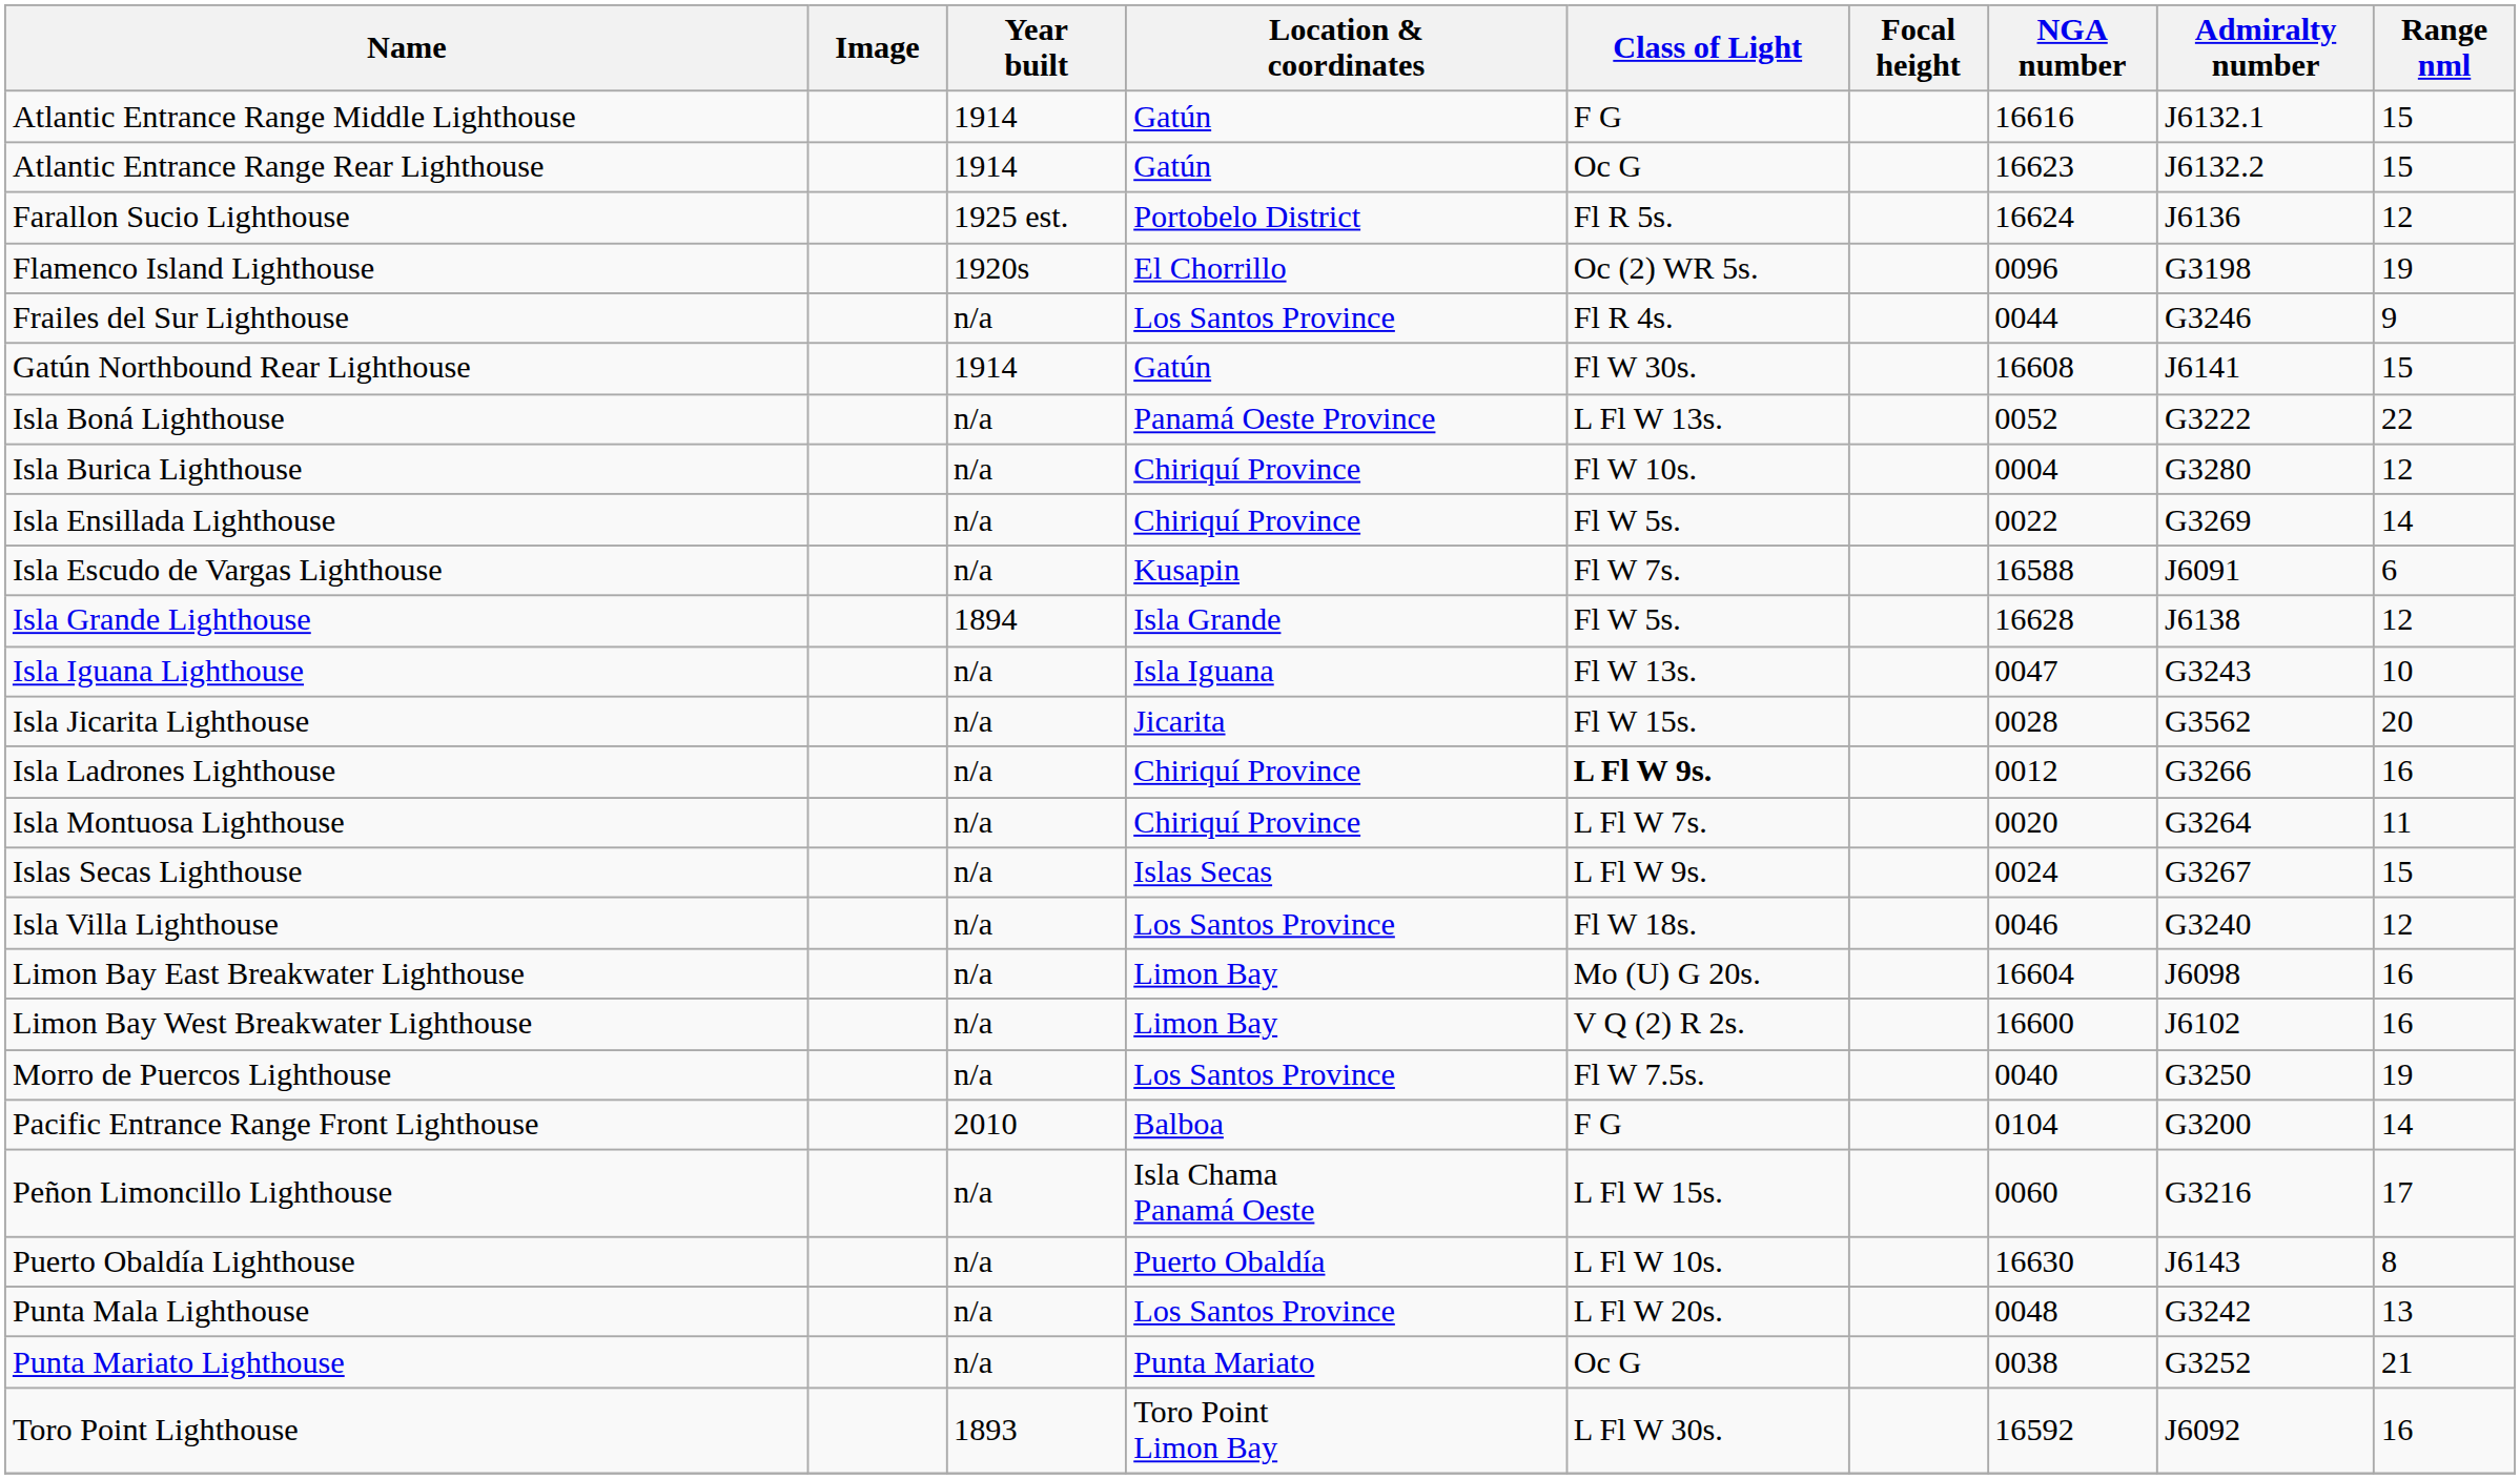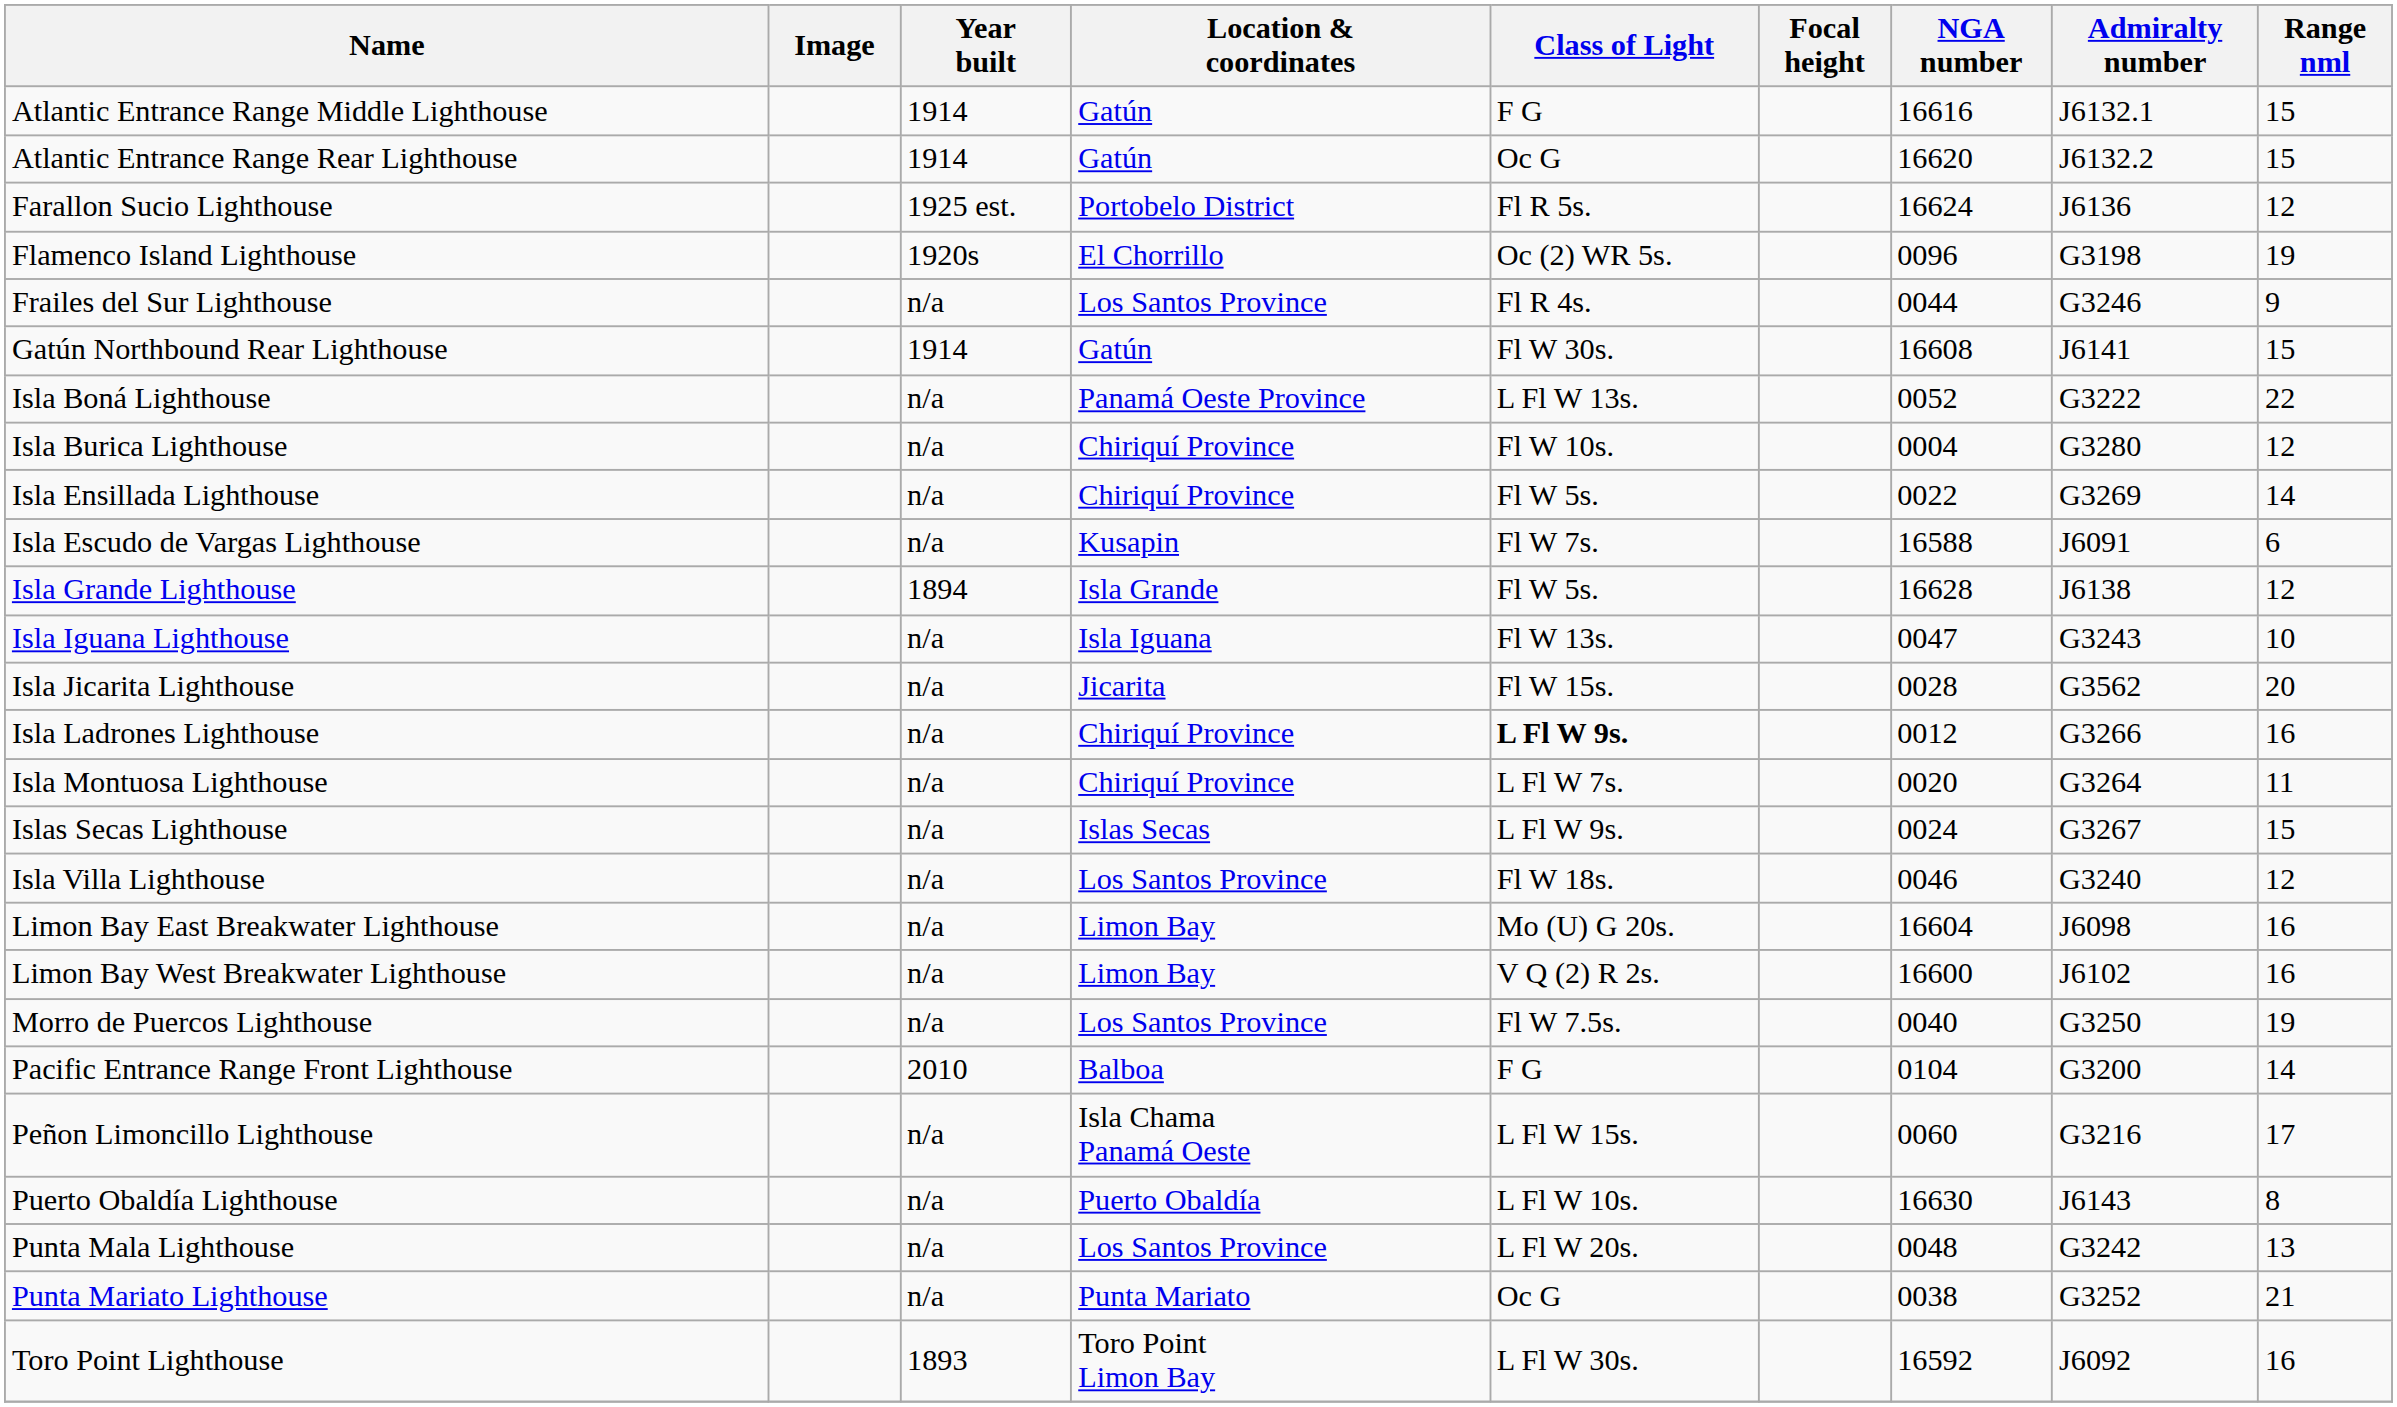Atlantic Entrance Range Rear Lighthouse | NGA number: 16623 -> 16620
